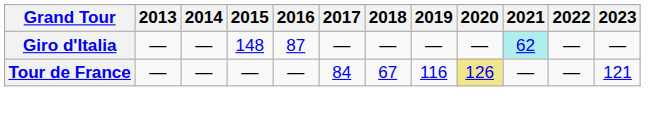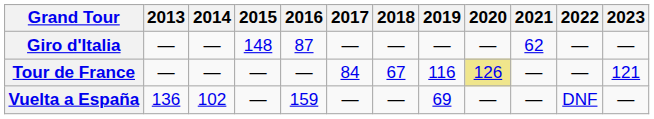Giro d'Italia | 2021: paleturquoise background -> no background
+ row: Vuelta a España | 136 | 102 | — | 159 | — | — | 69 | — | — | DNF | —
